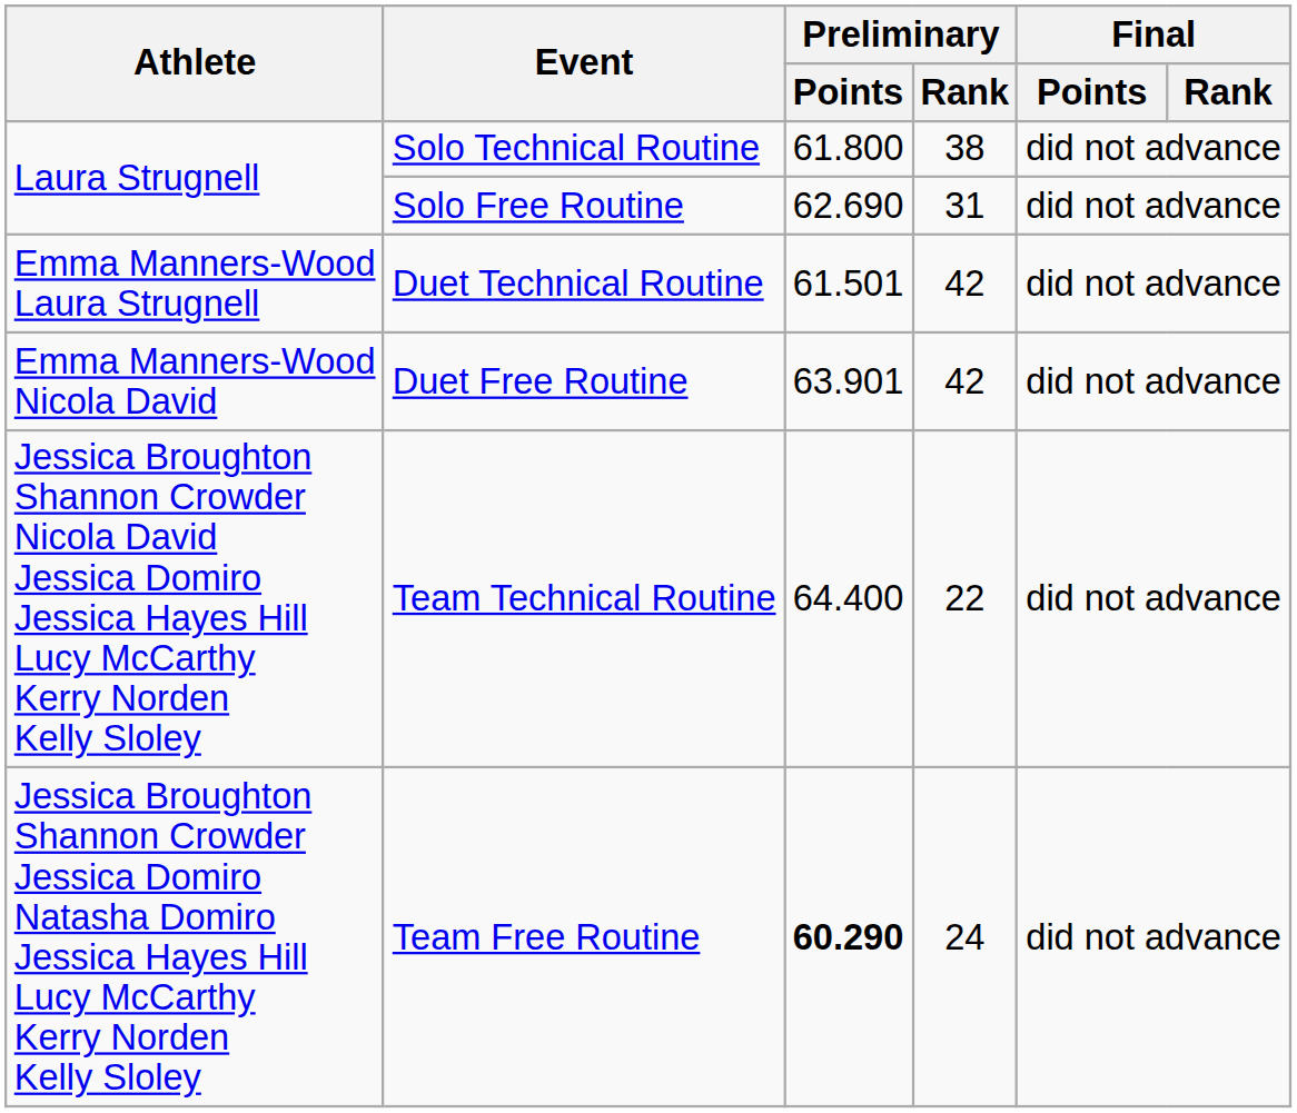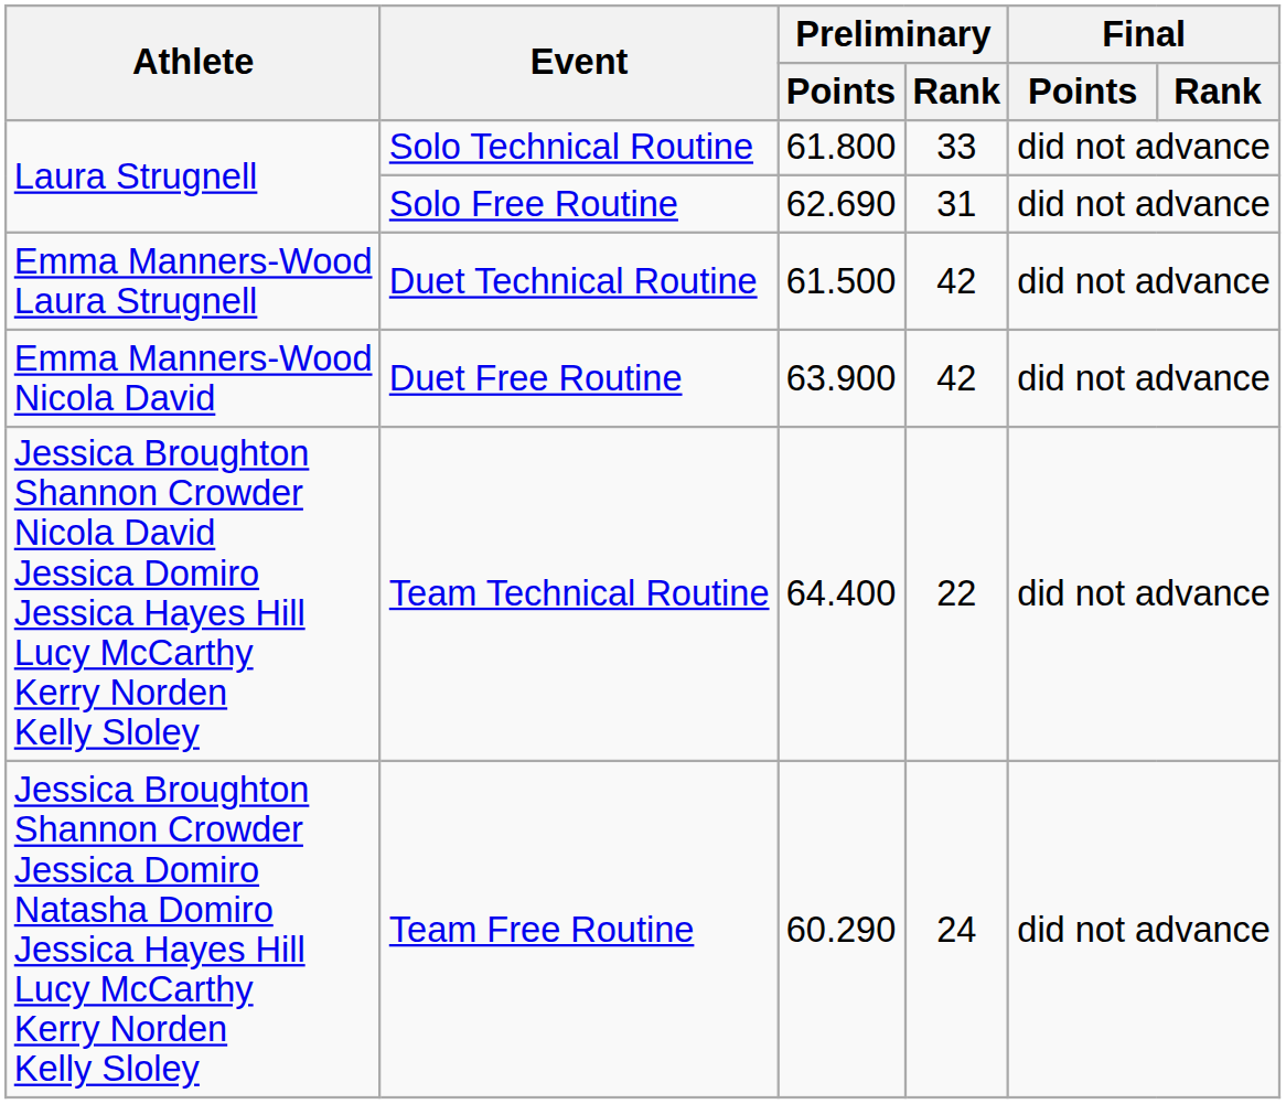Solo Technical Routine | Preliminary / Rank: 38 -> 33
Duet Technical Routine | Preliminary / Points: 61.501 -> 61.500
Duet Free Routine | Preliminary / Points: 63.901 -> 63.900
Team Free Routine | Preliminary / Points: bold -> normal
